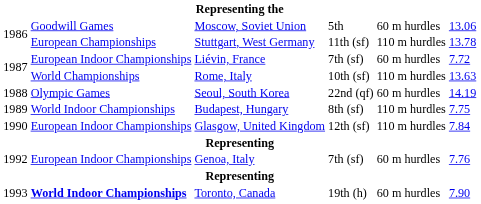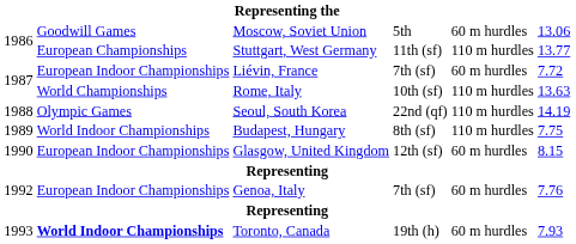Stuttgart, West Germany | column 6: 13.78 -> 13.77
Seoul, South Korea | column 5: 60 m hurdles -> 110 m hurdles
Glasgow, United Kingdom | column 5: 110 m hurdles -> 60 m hurdles
Glasgow, United Kingdom | column 6: 7.84 -> 8.15
Toronto, Canada | column 6: 7.90 -> 7.93
